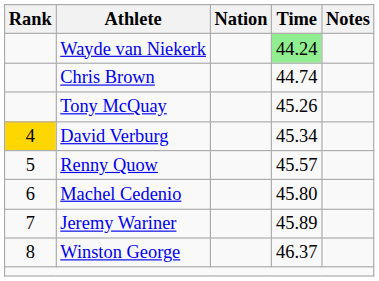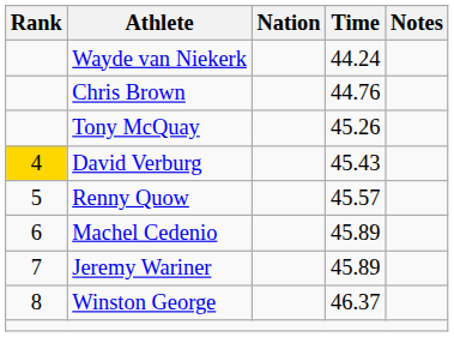Wayde van Niekerk | Time: lightgreen background -> no background
Chris Brown | Time: 44.74 -> 44.76
David Verburg | Time: 45.34 -> 45.43
Machel Cedenio | Time: 45.80 -> 45.89
